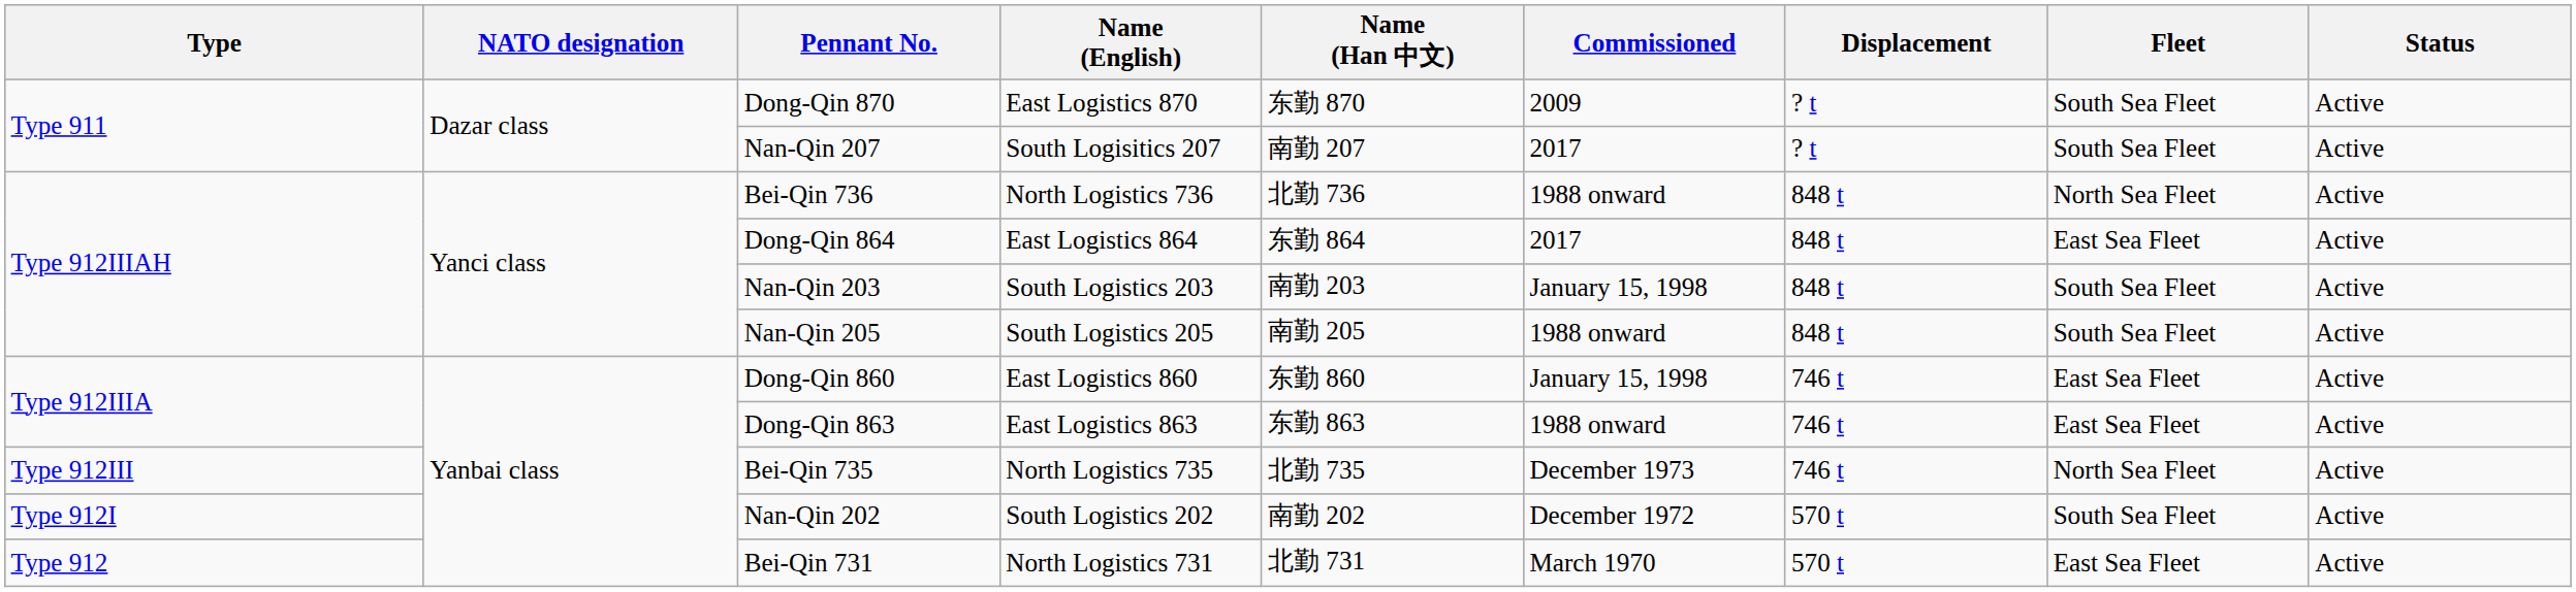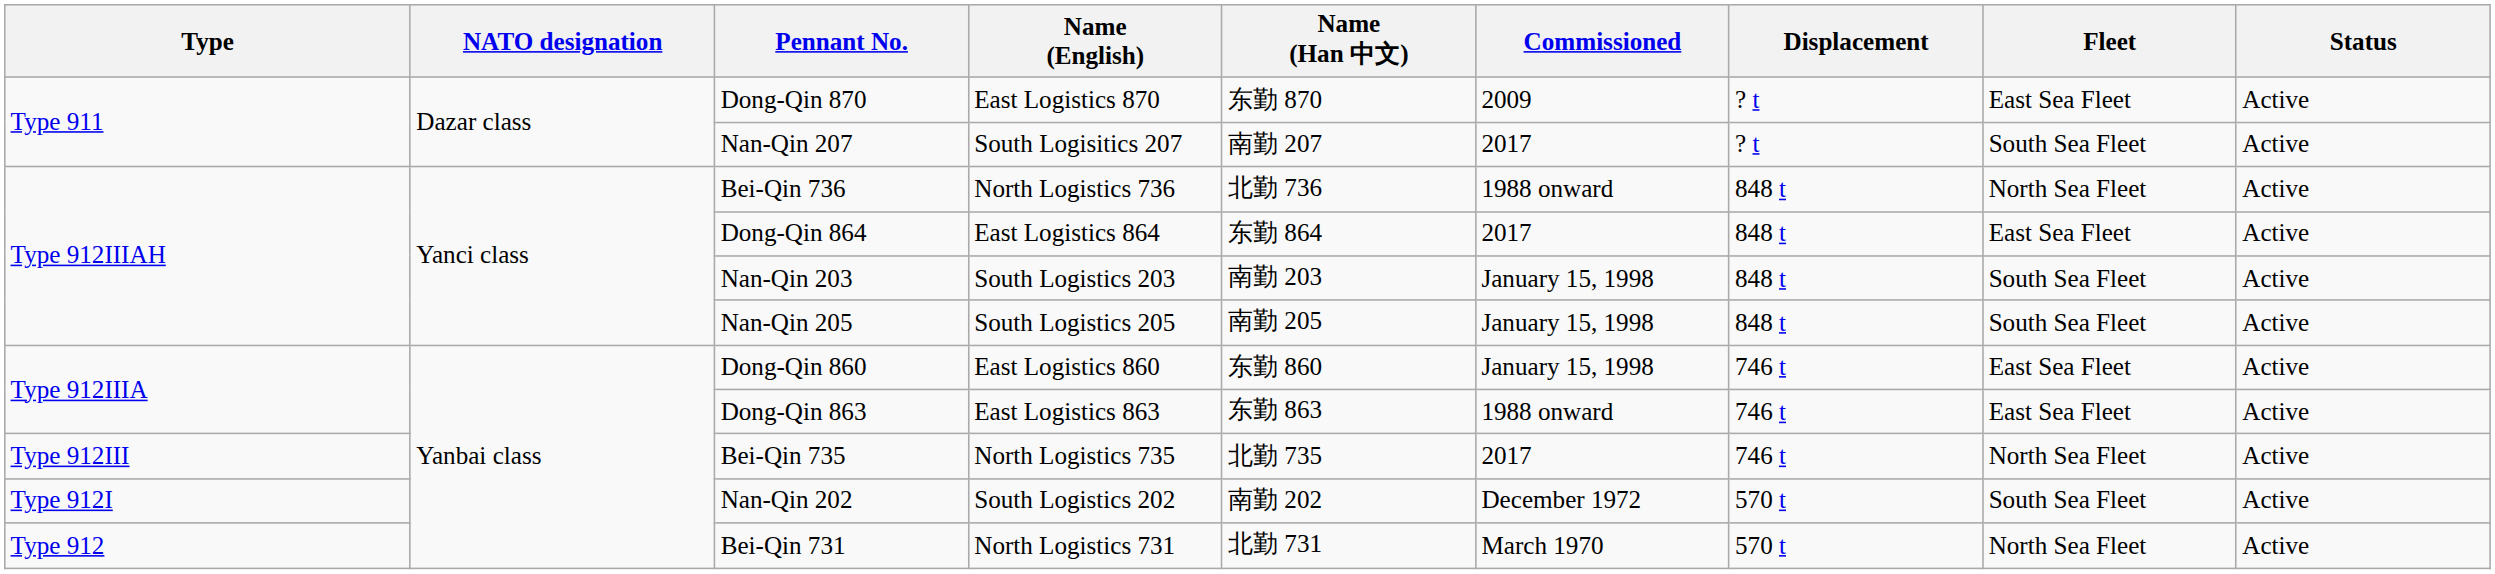Dong-Qin 870 | Fleet: South Sea Fleet -> East Sea Fleet
Nan-Qin 205 | Commissioned: 1988 onward -> January 15, 1998
Bei-Qin 735 | Commissioned: December 1973 -> 2017
Bei-Qin 731 | Fleet: East Sea Fleet -> North Sea Fleet
